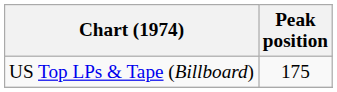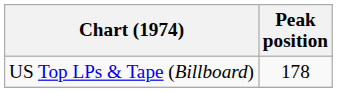US Top LPs & Tape (Billboard) | Peak position: 175 -> 178
